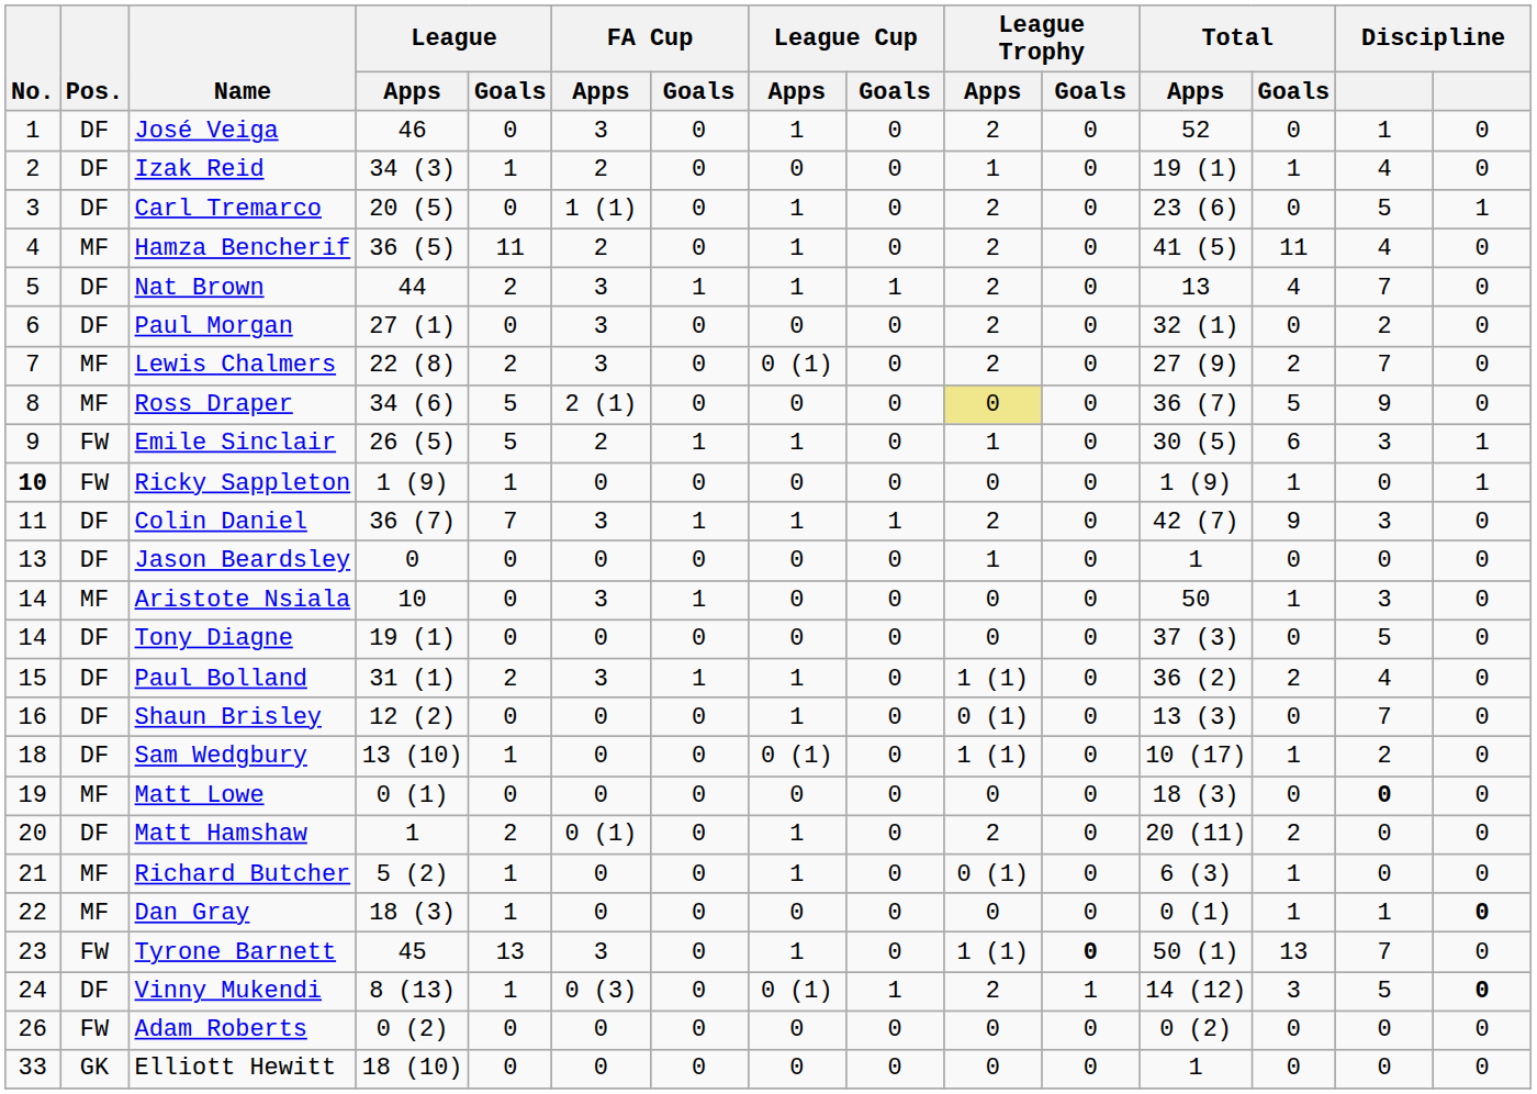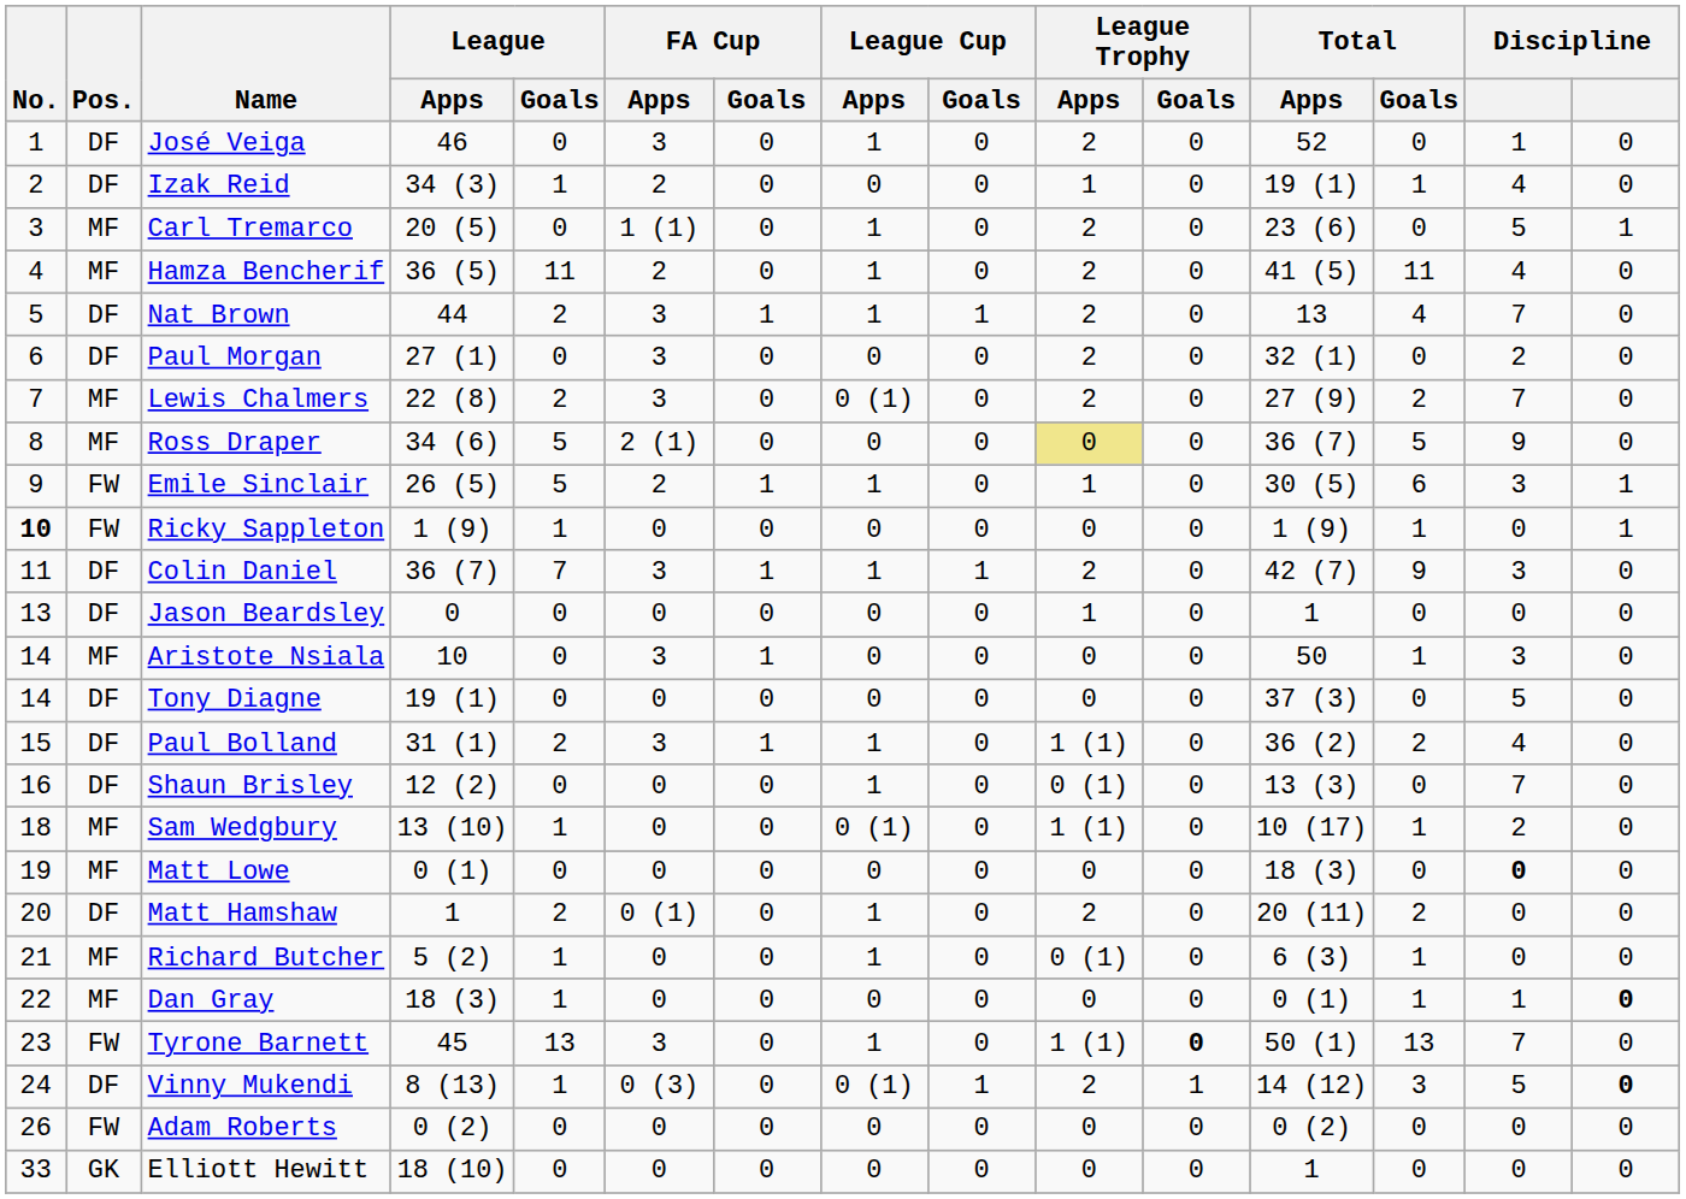Carl Tremarco | Pos.: DF -> MF
Sam Wedgbury | Pos.: DF -> MF
